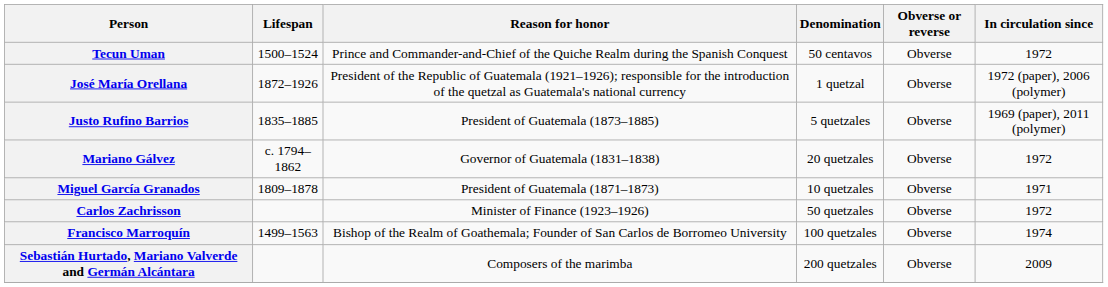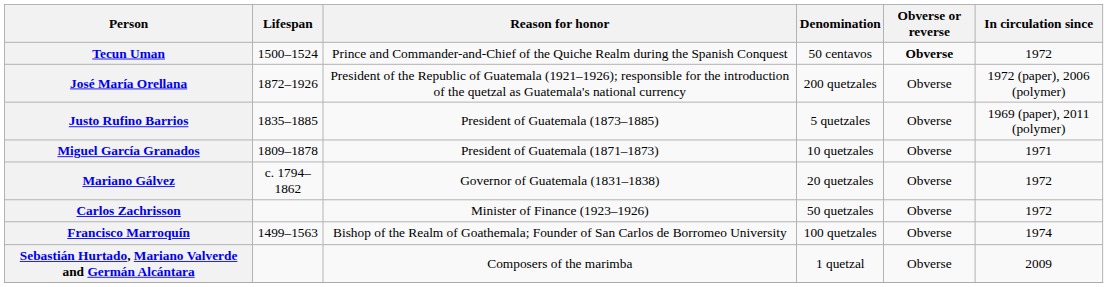Tecun Uman | Obverse or reverse: normal -> bold
José María Orellana | Denomination: 1 quetzal -> 200 quetzales
rows swapped: Miguel García Granados <-> Mariano Gálvez
Sebastián Hurtado, Mariano Valverde and Germán Alcántara | Denomination: 200 quetzales -> 1 quetzal
